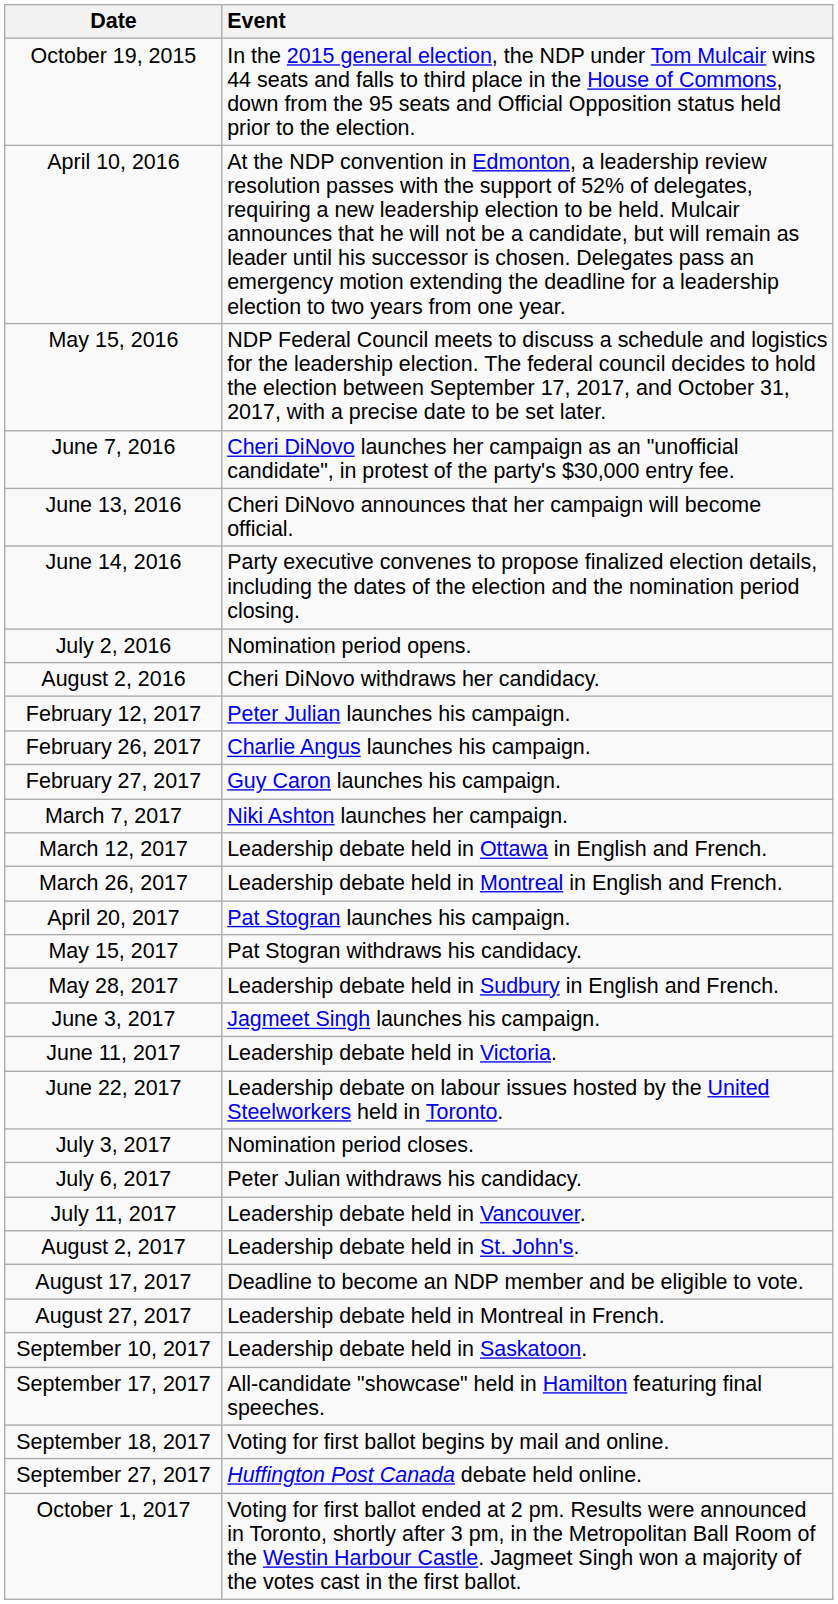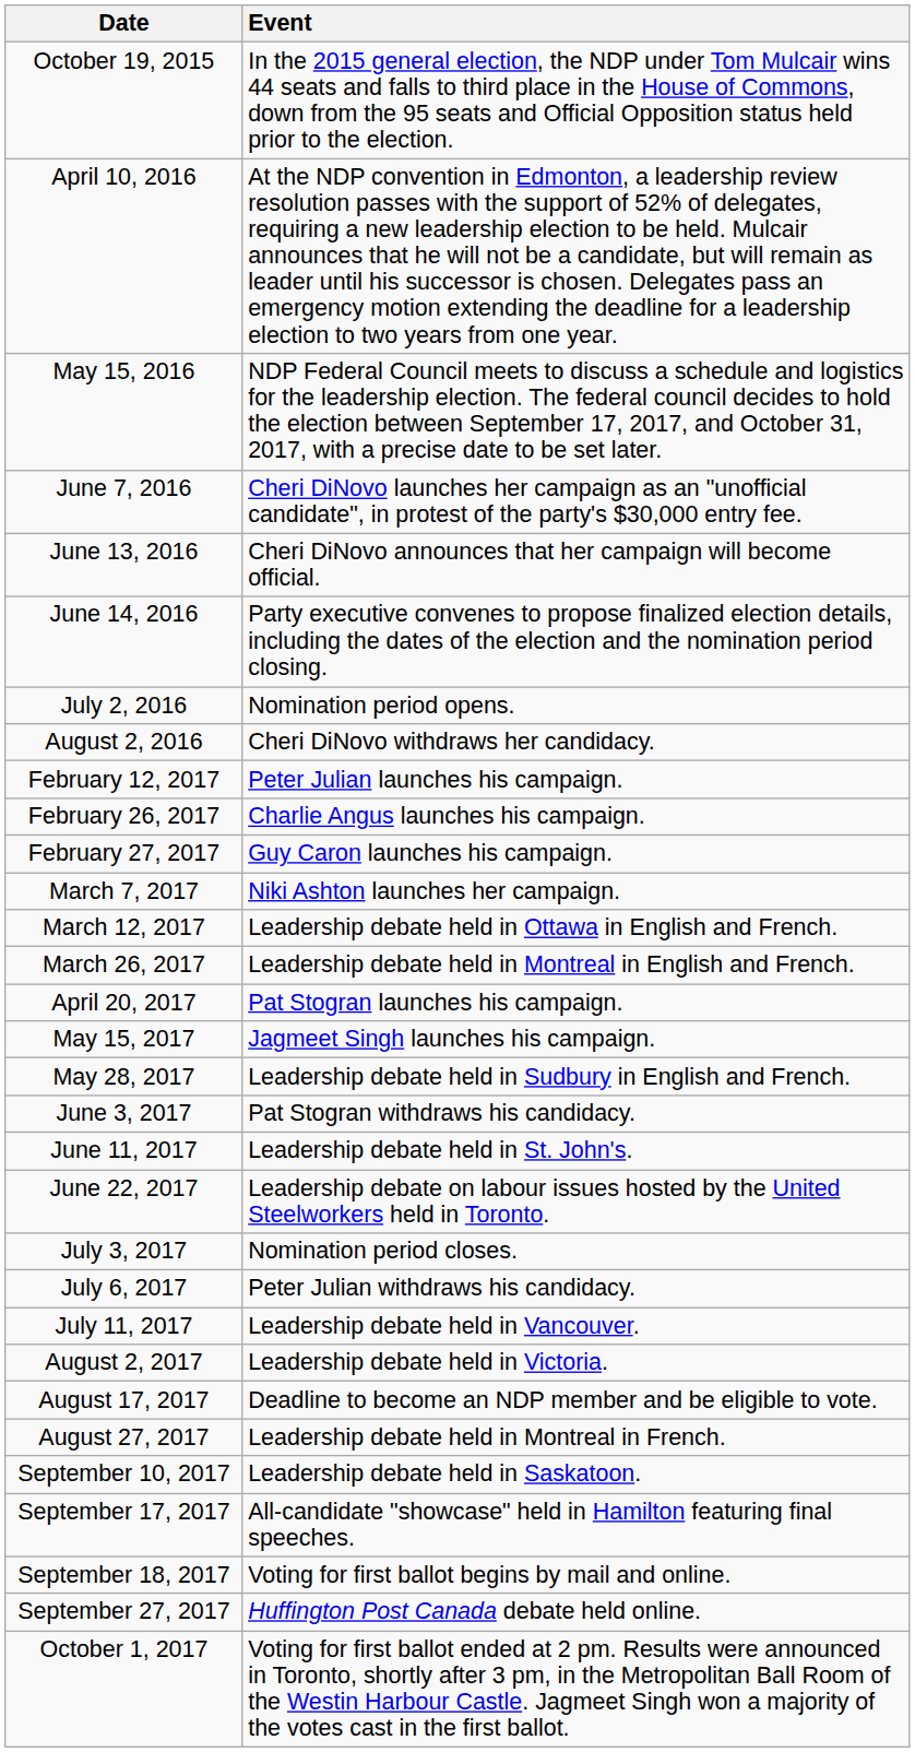May 15, 2017 | Event: Pat Stogran withdraws his candidacy. -> Jagmeet Singh launches his campaign.
June 3, 2017 | Event: Jagmeet Singh launches his campaign. -> Pat Stogran withdraws his candidacy.
June 11, 2017 | Event: Leadership debate held in Victoria. -> Leadership debate held in St. John's.
August 2, 2017 | Event: Leadership debate held in St. John's. -> Leadership debate held in Victoria.
